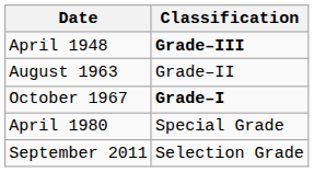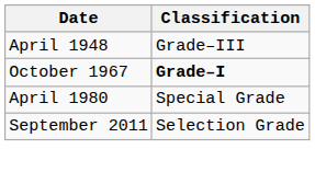April 1948 | Classification: bold -> normal
- row: August 1963 | Grade–II
